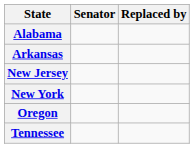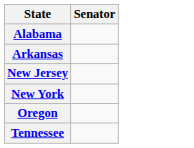- column: Replaced by
